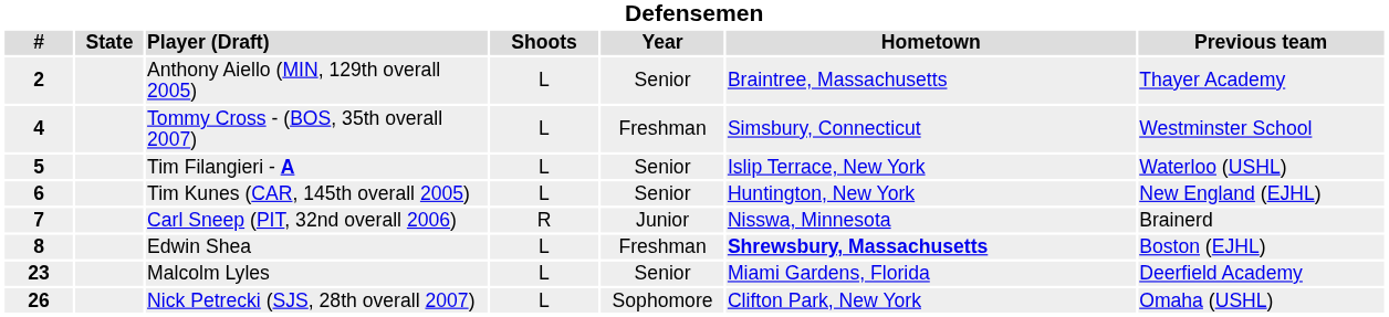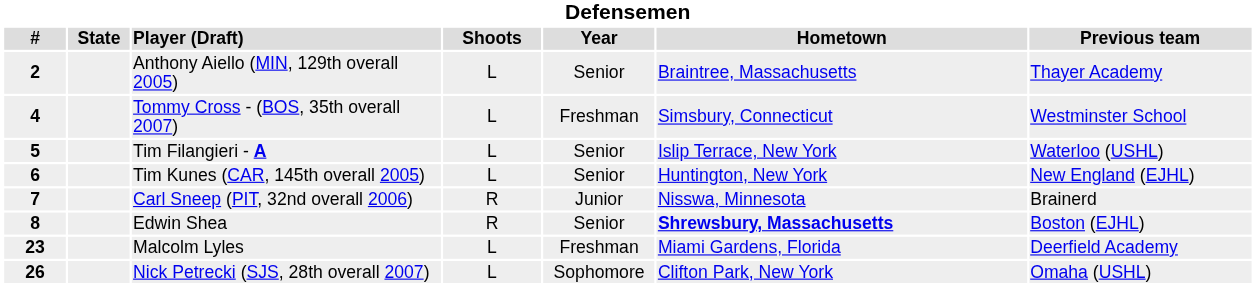Edwin Shea | Shoots: L -> R
Edwin Shea | Year: Freshman -> Senior
Malcolm Lyles | Year: Senior -> Freshman
